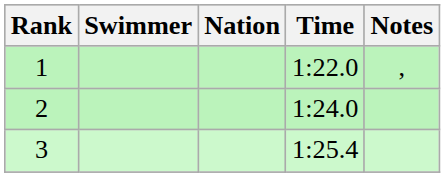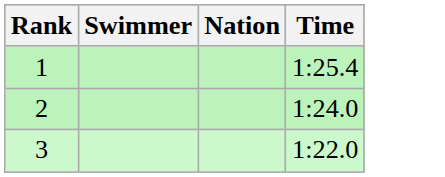- column: Notes | ,
1 | Time: 1:22.0 -> 1:25.4
3 | Time: 1:25.4 -> 1:22.0
